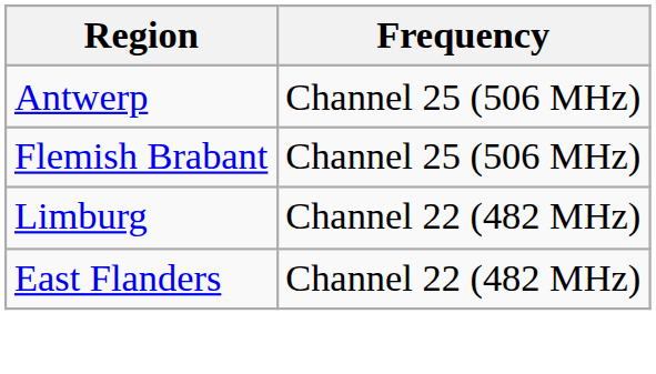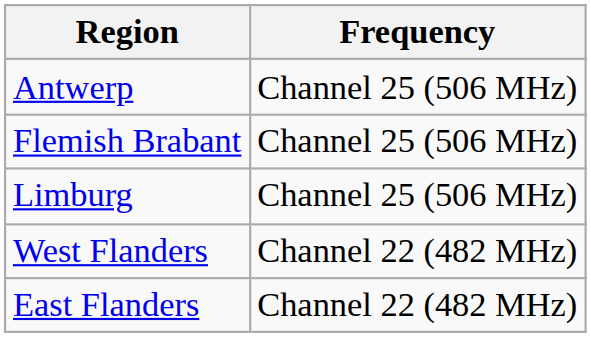Limburg | Frequency: Channel 22 (482 MHz) -> Channel 25 (506 MHz)
+ row: West Flanders | Channel 22 (482 MHz)
